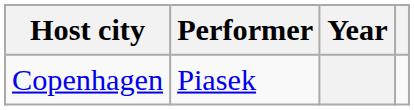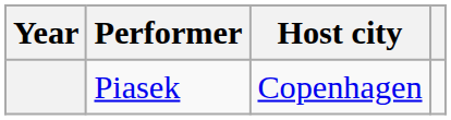columns swapped: Year <-> Host city
